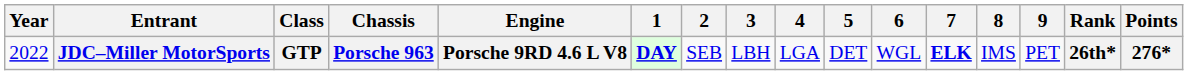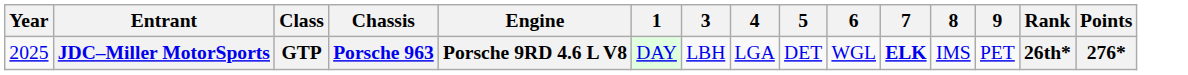- column: 2 | SEB
JDC–Miller MotorSports | Year: 2022 -> 2025
JDC–Miller MotorSports | 1: bold -> normal
